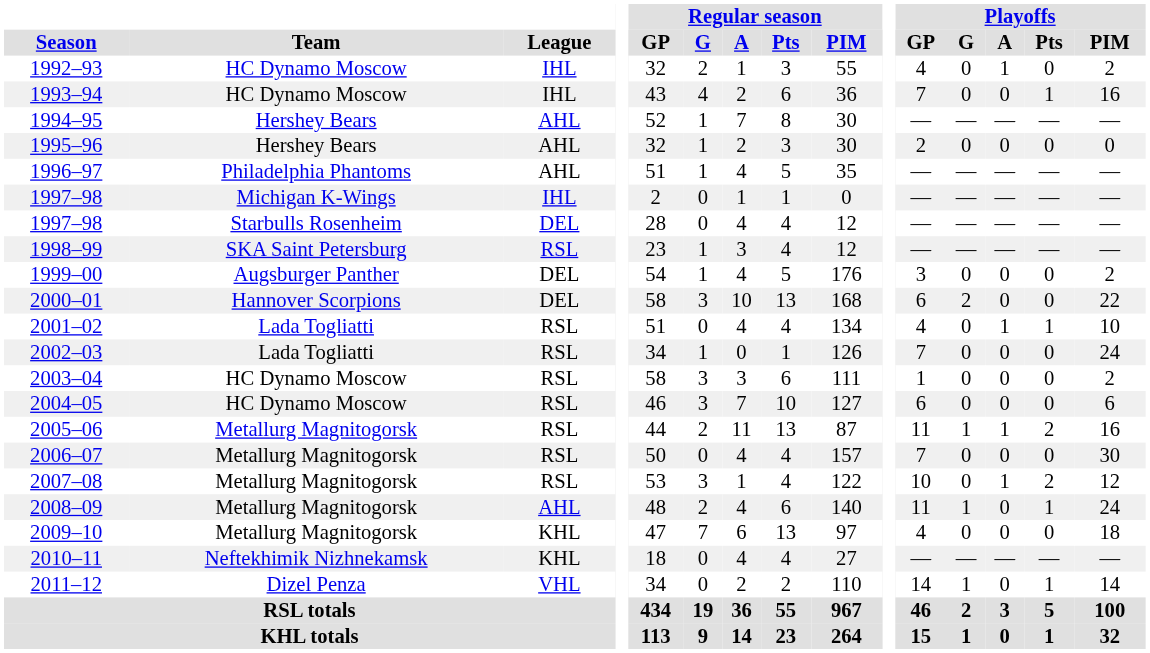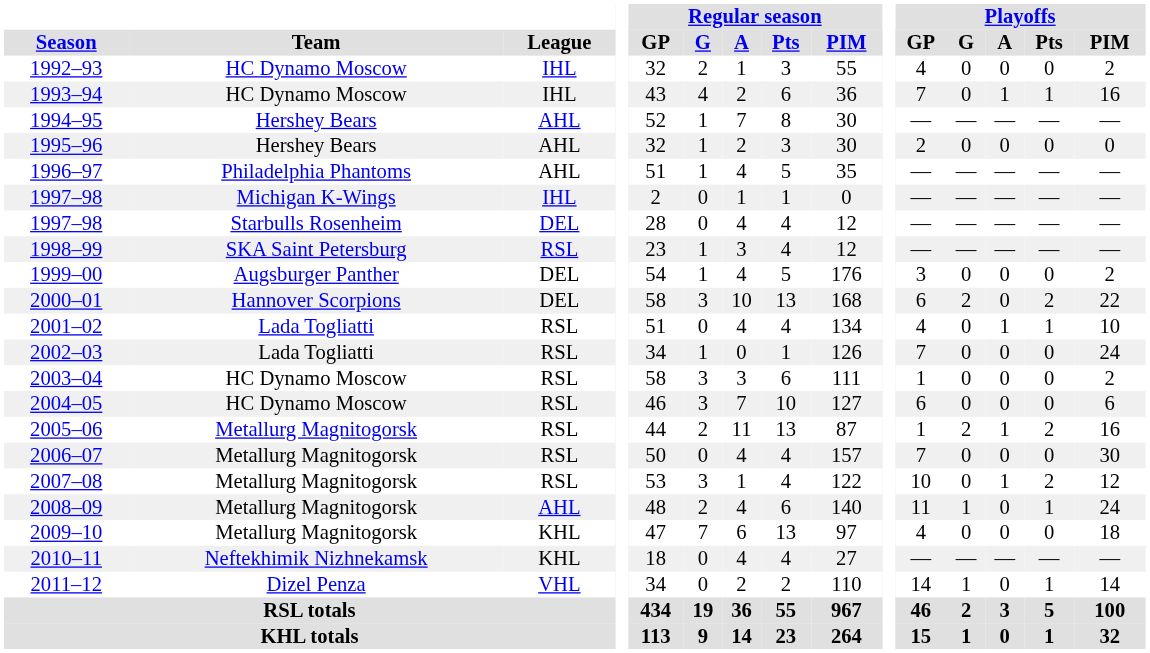1992–93 | Playoffs / A: 1 -> 0
1993–94 | Playoffs / A: 0 -> 1
2000–01 | Playoffs / Pts: 0 -> 2
2005–06 | Playoffs / GP: 11 -> 1
2005–06 | Playoffs / G: 1 -> 2
